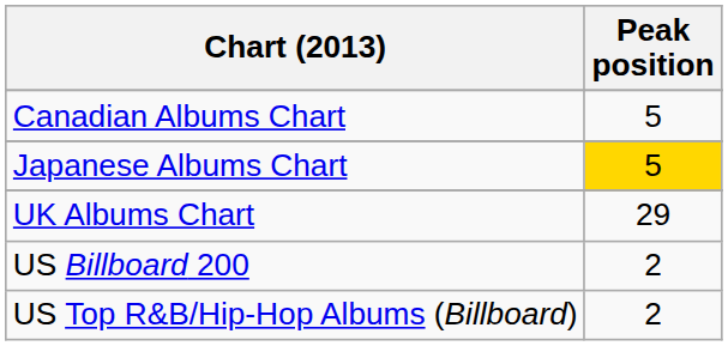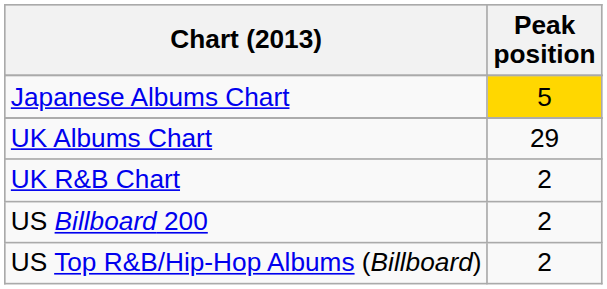- row: Canadian Albums Chart | 5
+ row: UK R&B Chart | 2
